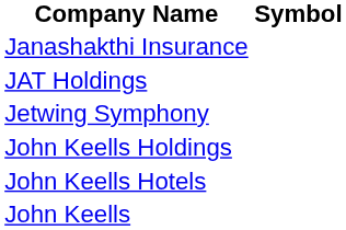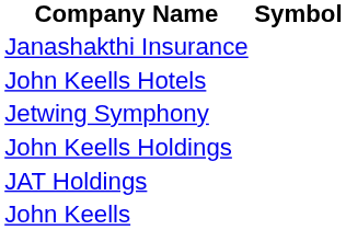rows swapped: JAT Holdings <-> John Keells Hotels
